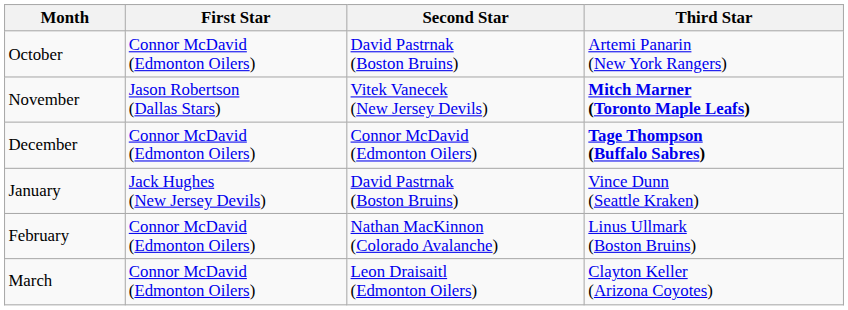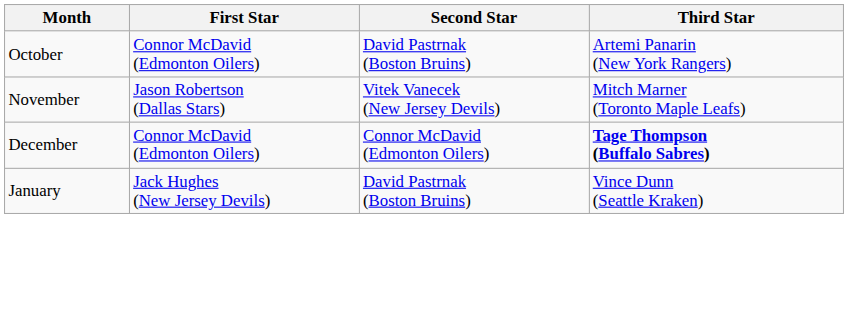November | Third Star: bold -> normal
- row: February | Connor McDavid (Edmonton Oilers) | Nathan MacKinnon (Colorado Avalanche) | Linus Ullmark (Boston Bruins)
- row: March | Connor McDavid (Edmonton Oilers) | Leon Draisaitl (Edmonton Oilers) | Clayton Keller (Arizona Coyotes)
